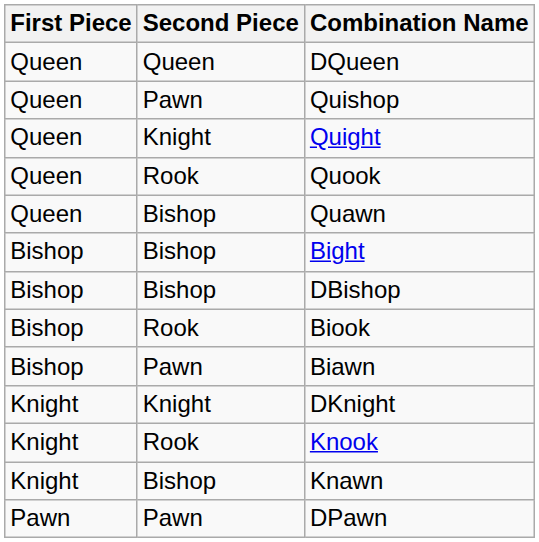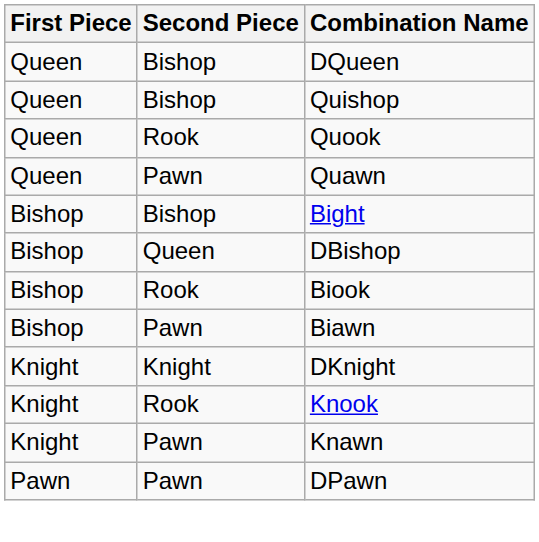DQueen | Second Piece: Queen -> Bishop
Quishop | Second Piece: Pawn -> Bishop
- row: Queen | Knight | Quight
Quawn | Second Piece: Bishop -> Pawn
DBishop | Second Piece: Bishop -> Queen
Knawn | Second Piece: Bishop -> Pawn
